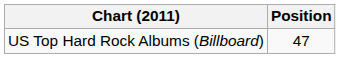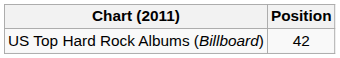US Top Hard Rock Albums (Billboard) | Position: 47 -> 42
